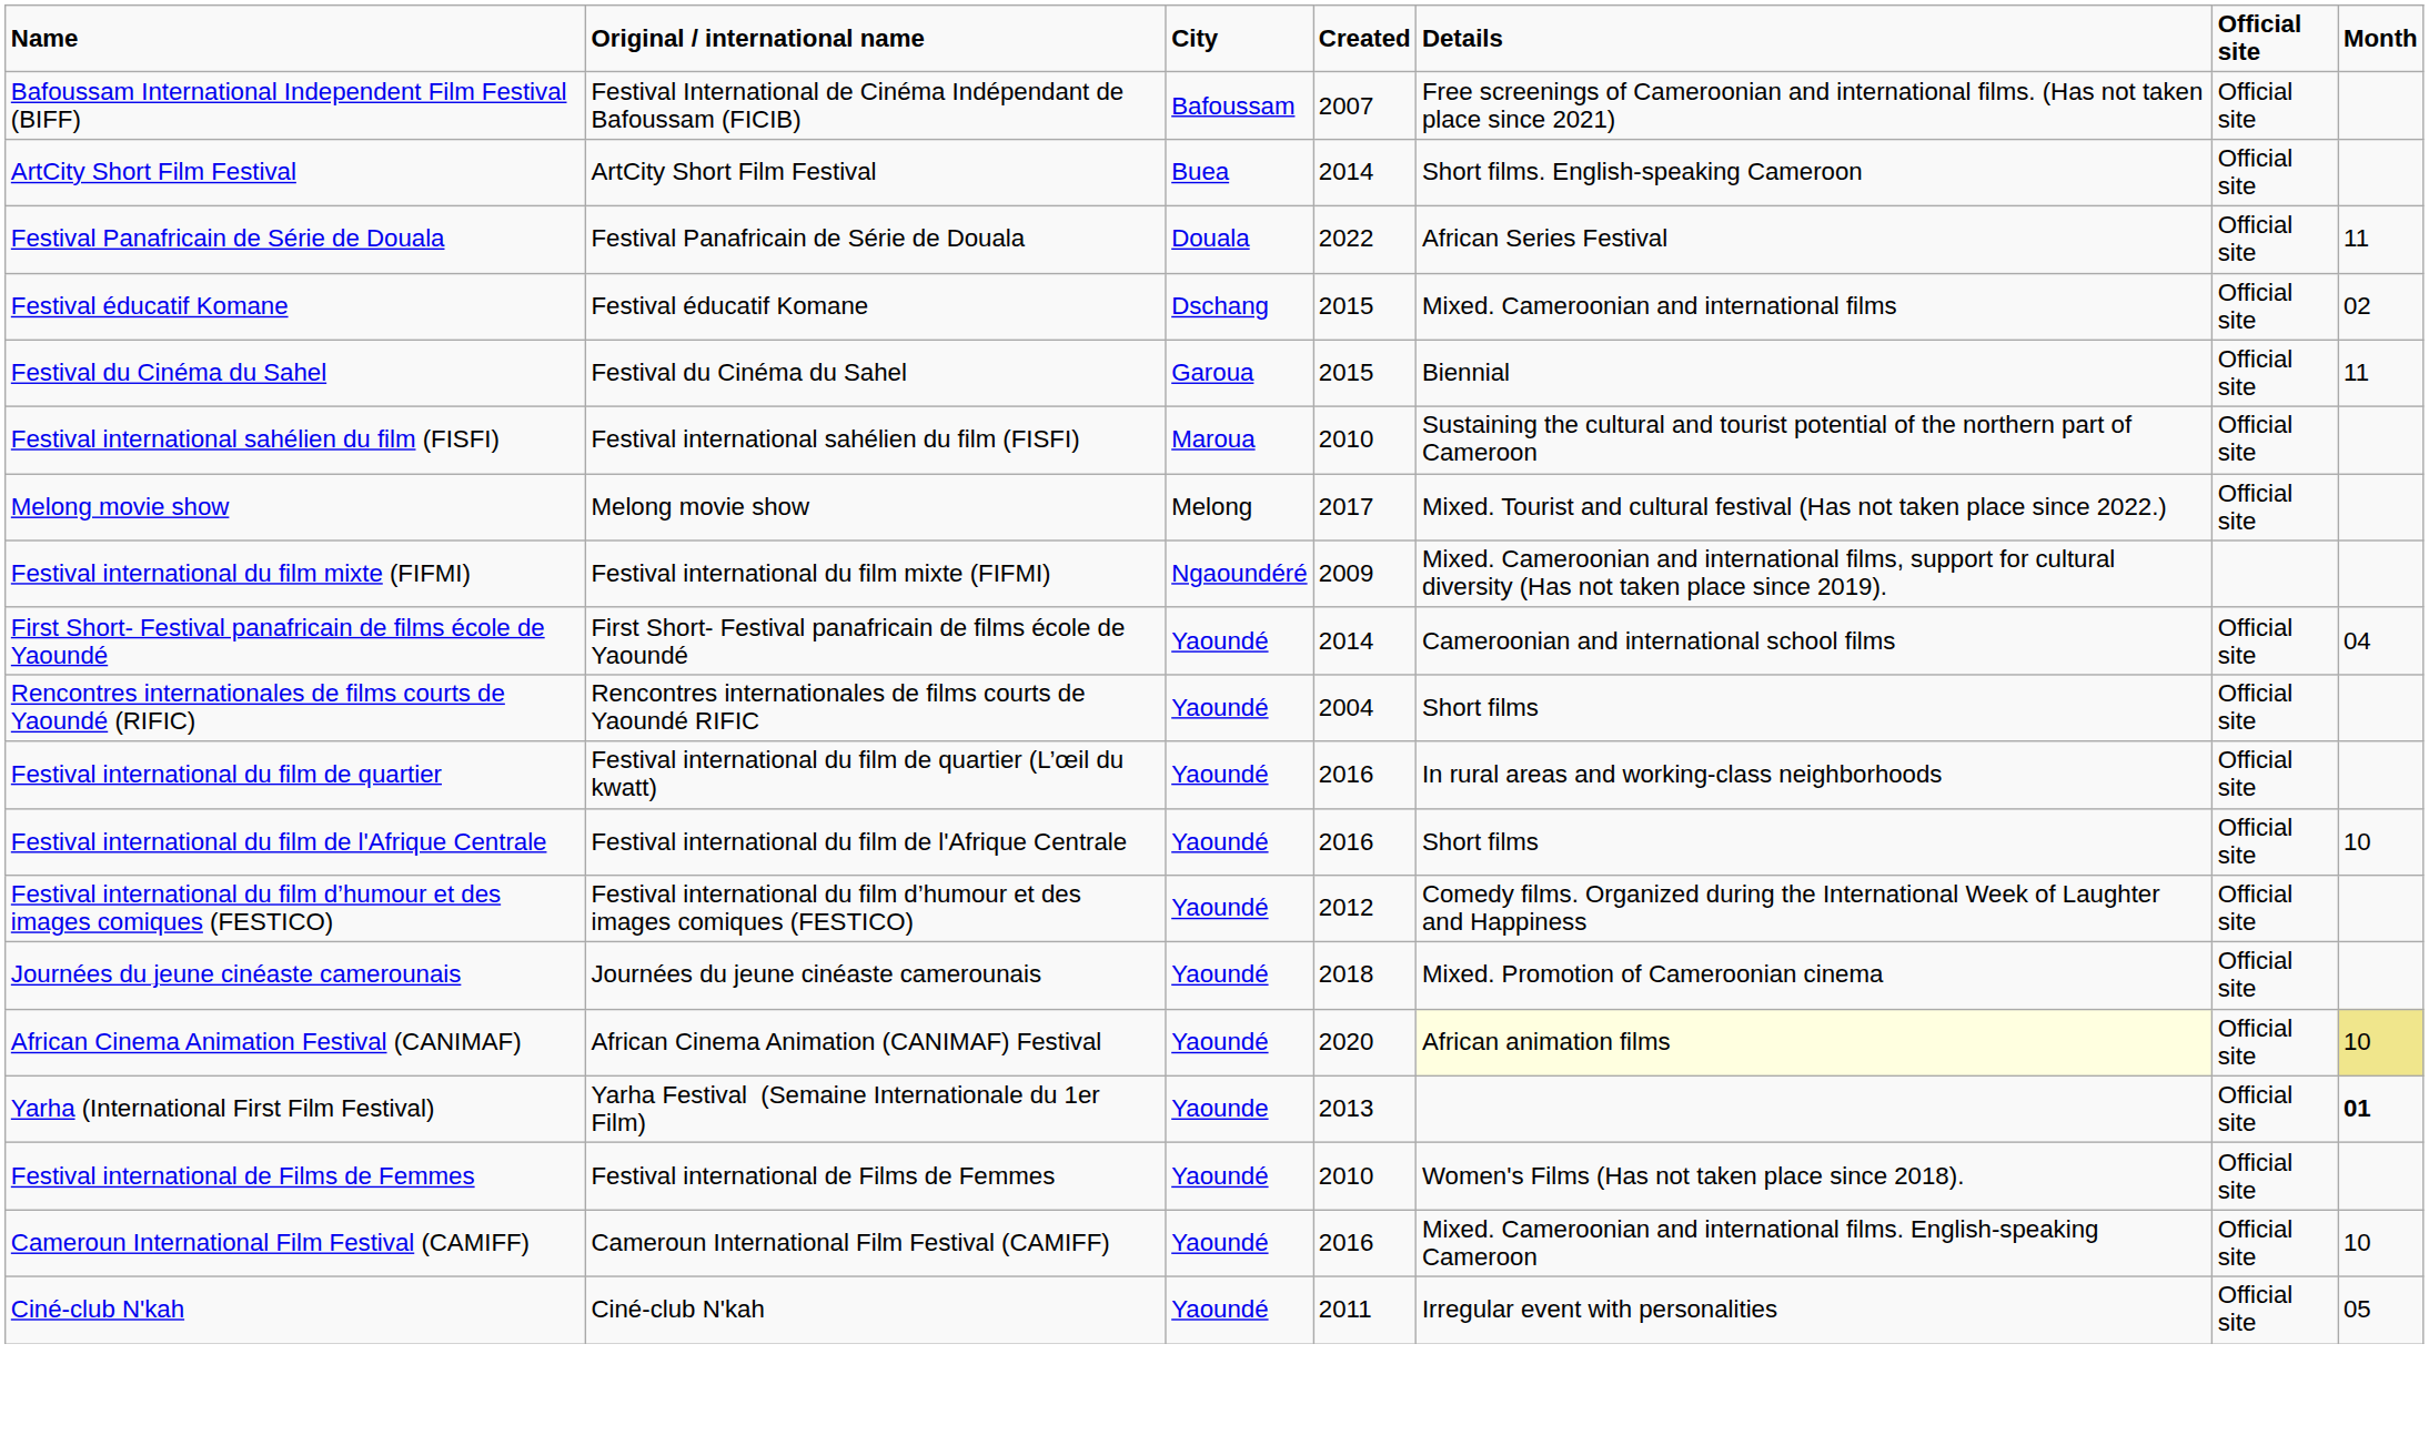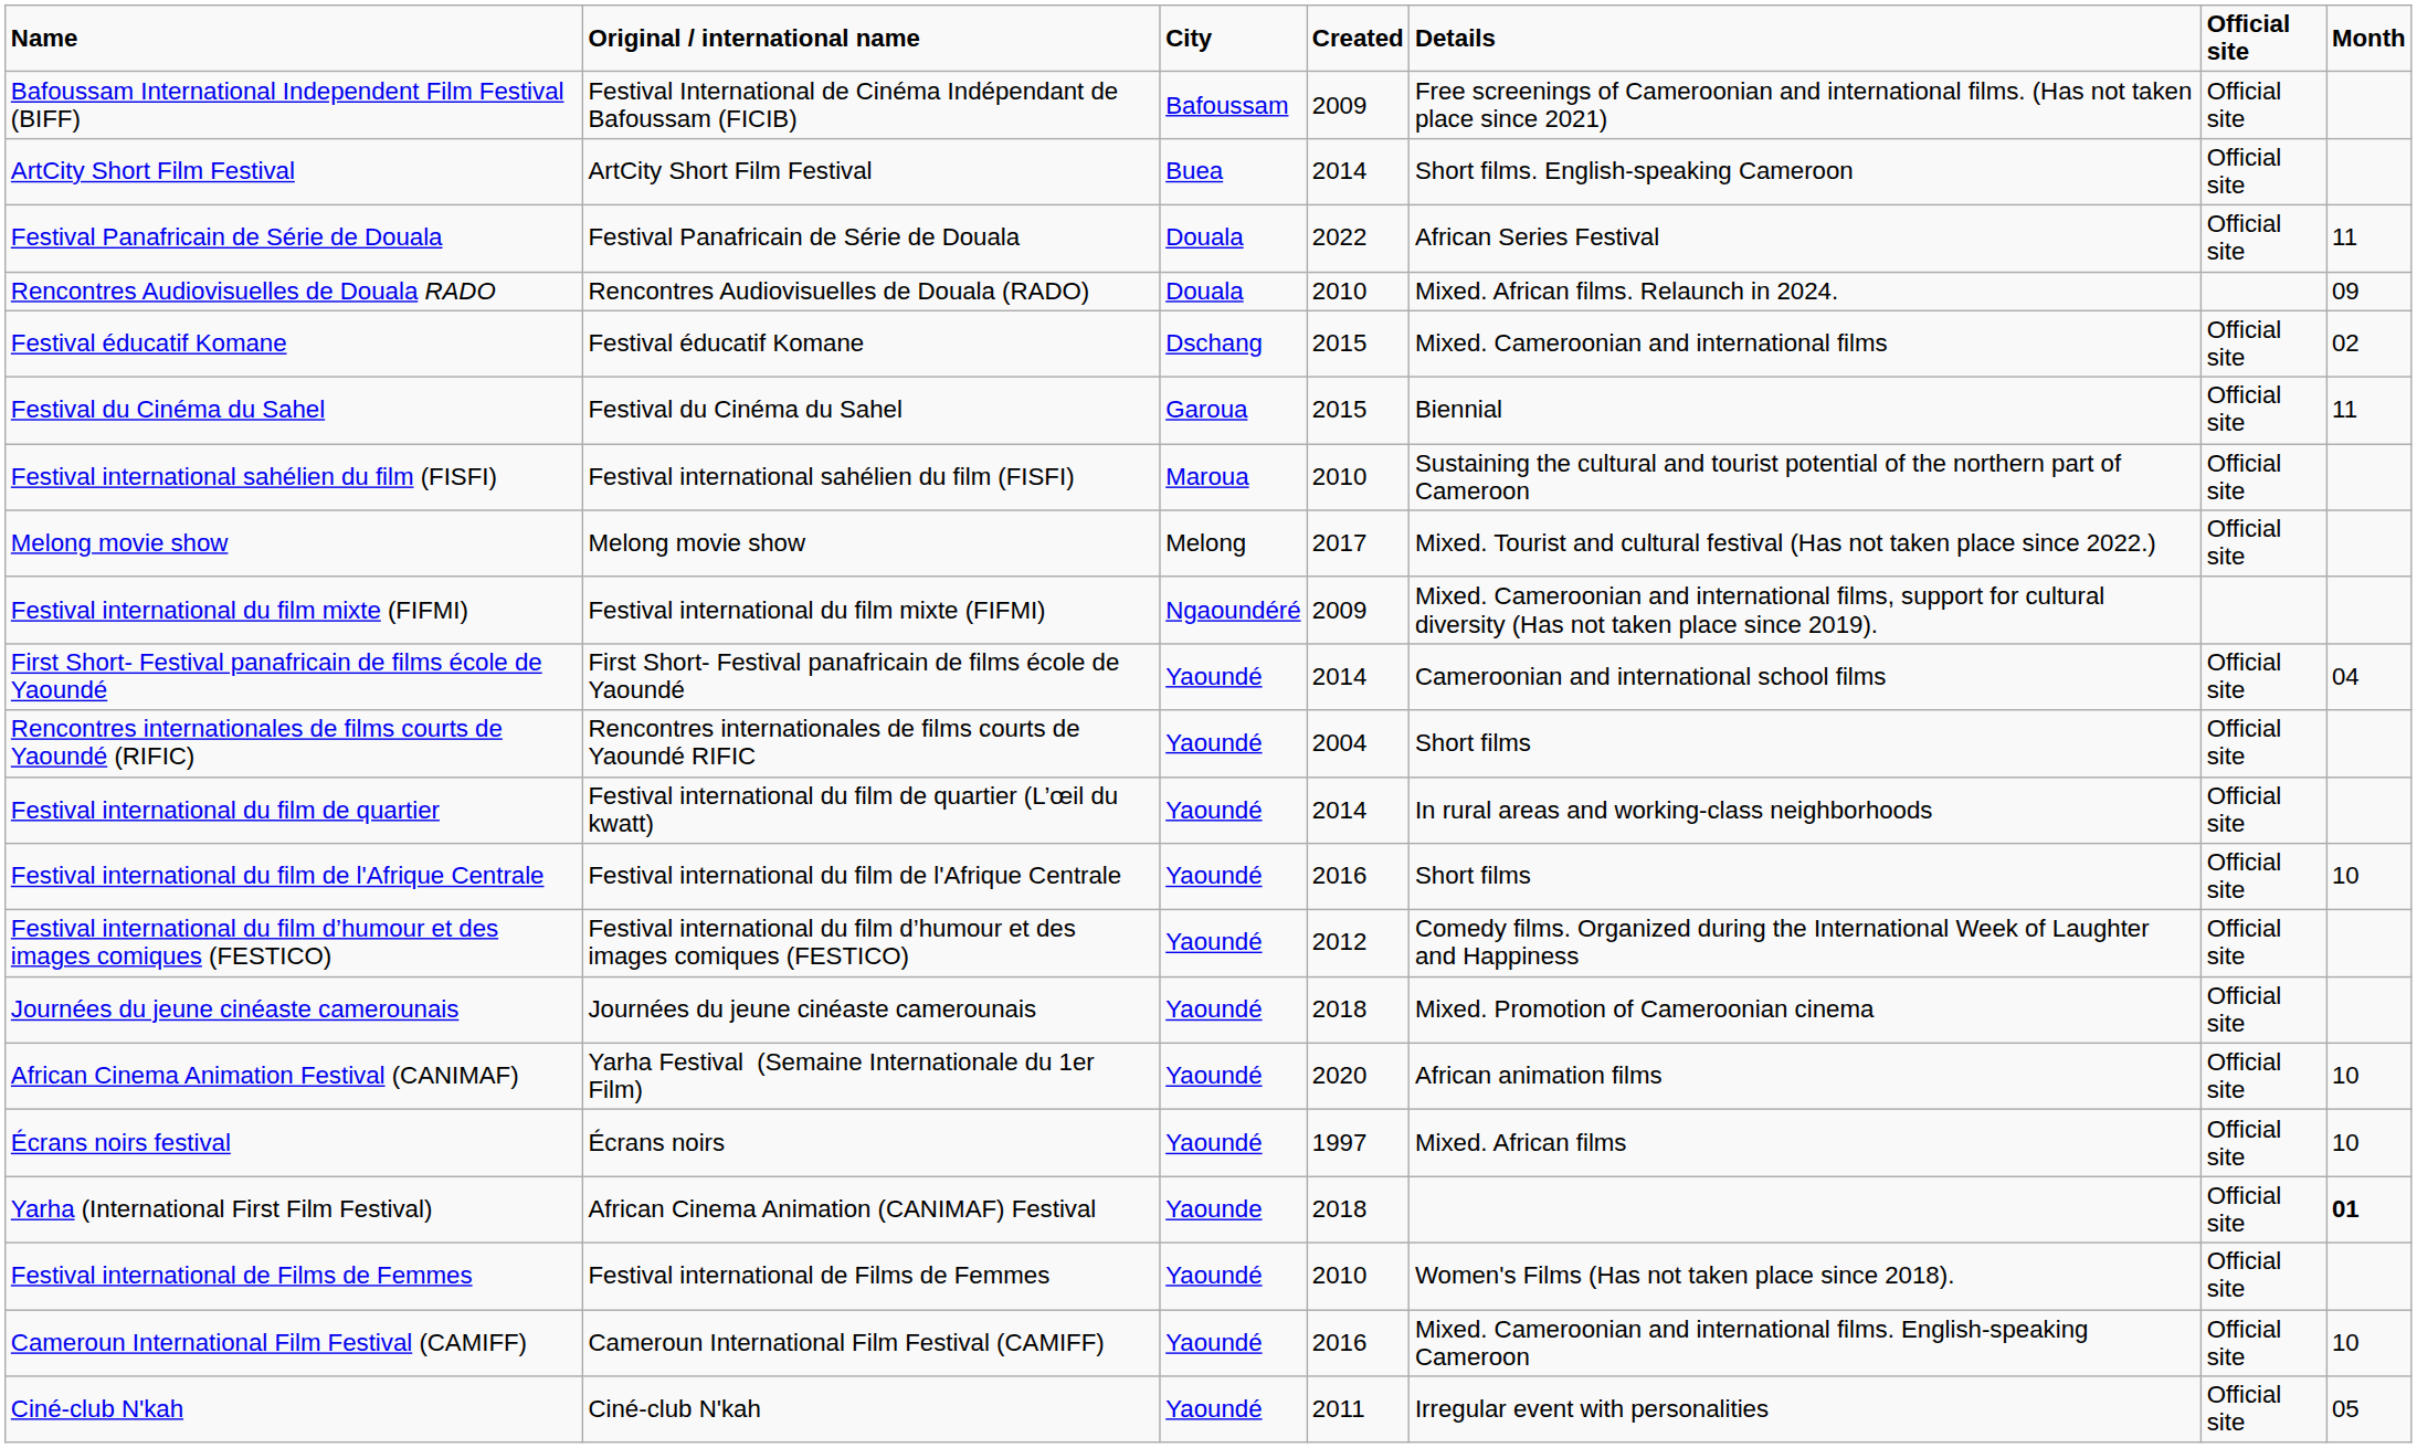Bafoussam International Independent Film Festival (BIFF) | Created: 2007 -> 2009
+ row: Rencontres Audiovisuelles de Douala RADO | Rencontres Audiovisuelles de Douala (RADO) | Douala | 2010 | Mixed. African films. Relaunch in 2024. | 09
Festival international du film de quartier | Created: 2016 -> 2014
African Cinema Animation Festival (CANIMAF) | Original / international name: African Cinema Animation (CANIMAF) Festival -> Yarha Festival (Semaine Internationale du 1er Film)
African Cinema Animation Festival (CANIMAF) | Details: lightyellow background -> no background
African Cinema Animation Festival (CANIMAF) | Month: khaki background -> no background
+ row: Écrans noirs festival | Écrans noirs | Yaoundé | 1997 | Mixed. African films | Official site | 10
Yarha (International First Film Festival) | Original / international name: Yarha Festival (Semaine Internationale du 1er Film) -> African Cinema Animation (CANIMAF) Festival
Yarha (International First Film Festival) | Created: 2013 -> 2018
